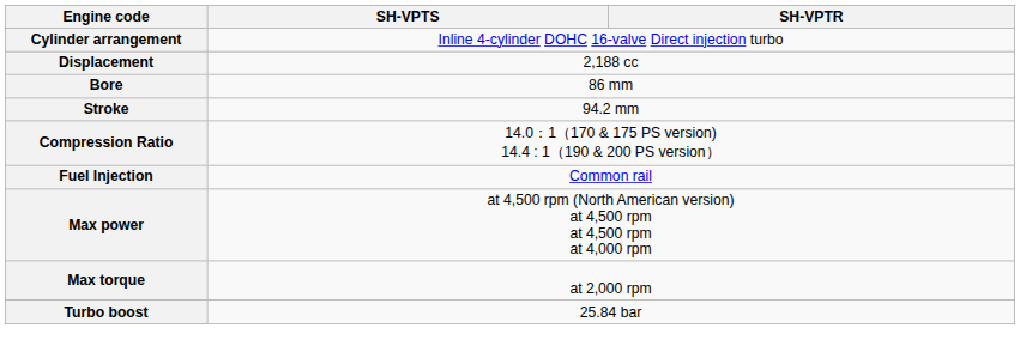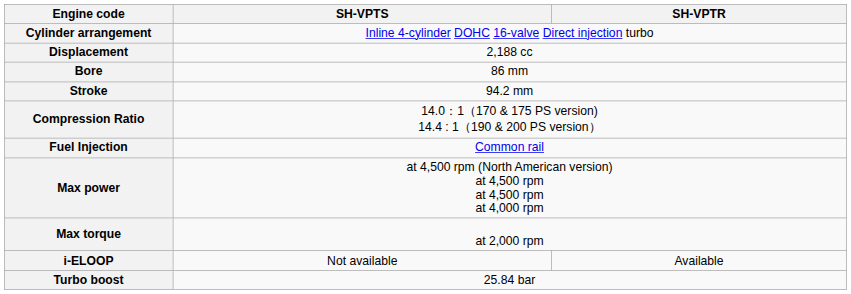+ row: i-ELOOP | Not available | Available
